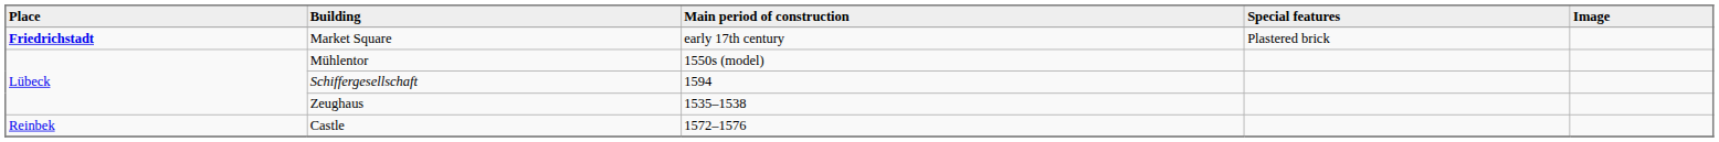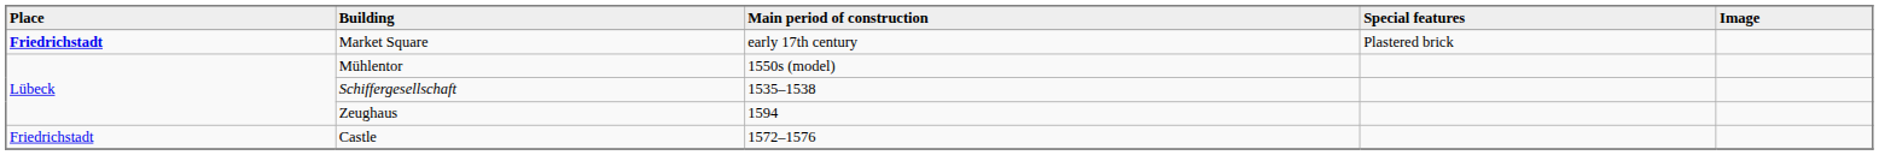Schiffergesellschaft | Main period of construction: 1594 -> 1535–1538
Zeughaus | Main period of construction: 1535–1538 -> 1594
Castle | Place: Reinbek -> Friedrichstadt
